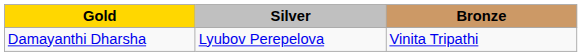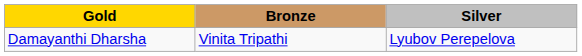columns swapped: Silver <-> Bronze
